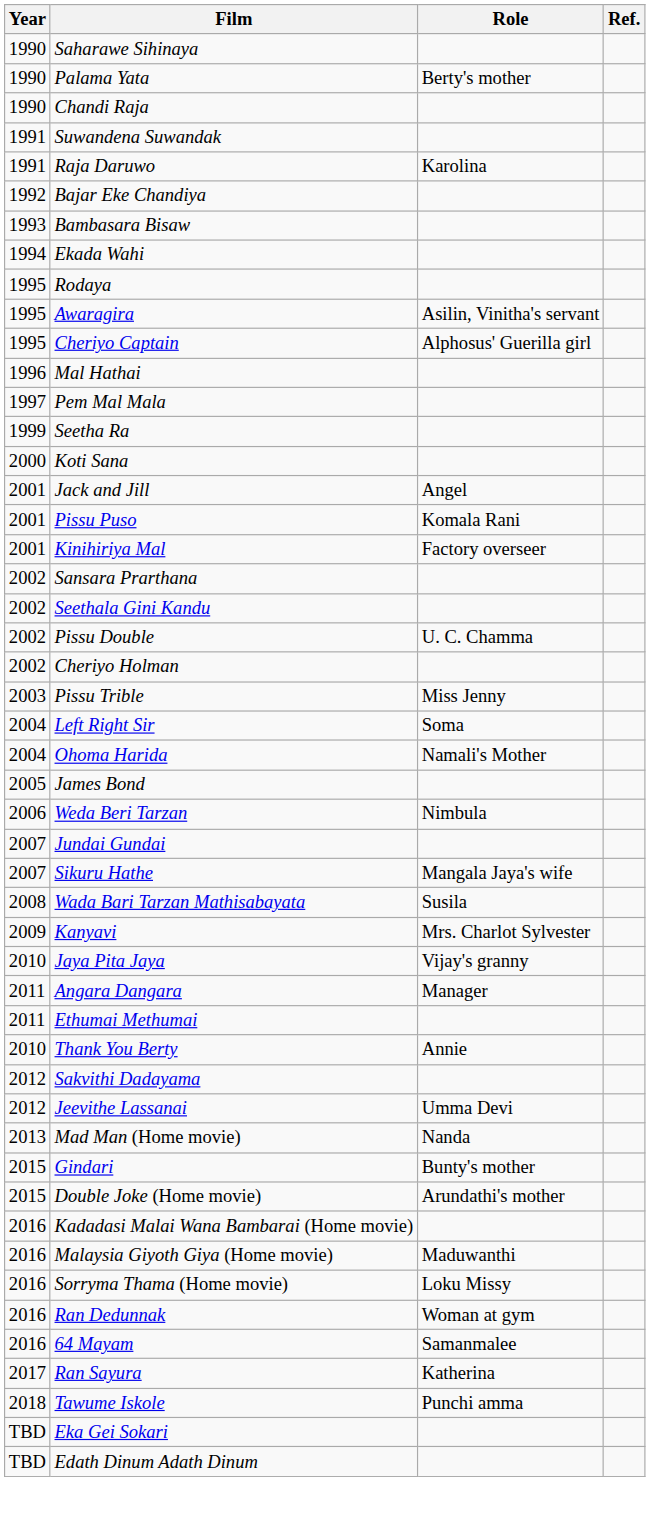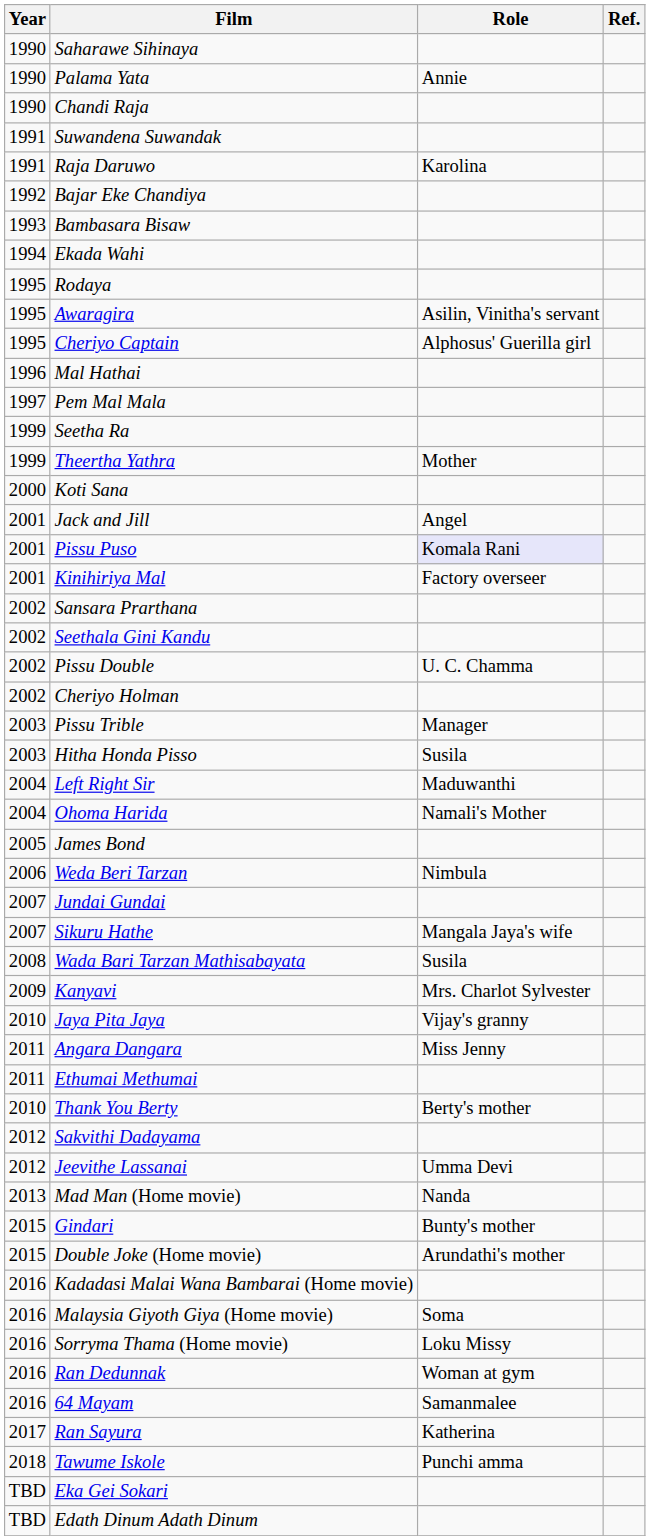Palama Yata | Role: Berty's mother -> Annie
+ row: 1999 | Theertha Yathra | Mother
Pissu Puso | Role: no background -> lavender background
Pissu Trible | Role: Miss Jenny -> Manager
+ row: 2003 | Hitha Honda Pisso | Susila
Left Right Sir | Role: Soma -> Maduwanthi
Angara Dangara | Role: Manager -> Miss Jenny
Thank You Berty | Role: Annie -> Berty's mother
Malaysia Giyoth Giya (Home movie) | Role: Maduwanthi -> Soma
